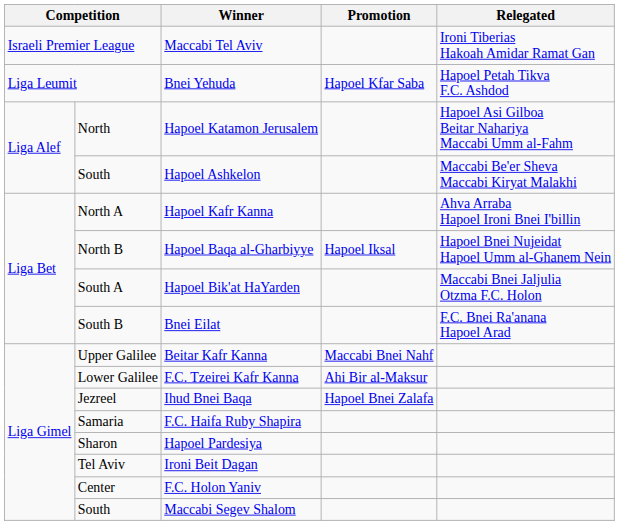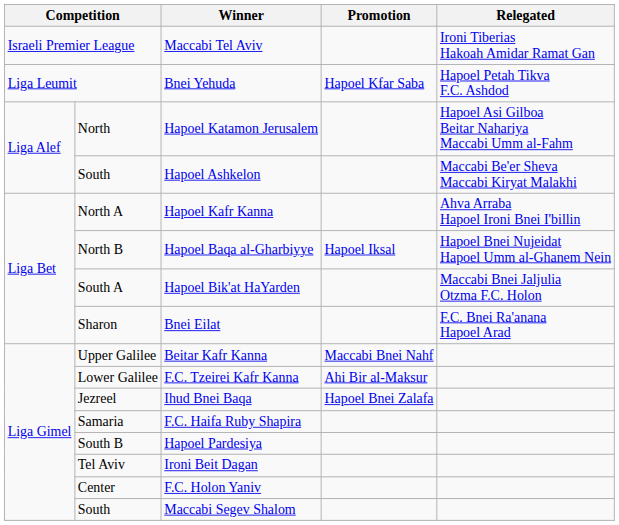Bnei Eilat | column 2: South B -> Sharon
Hapoel Pardesiya | column 2: Sharon -> South B
